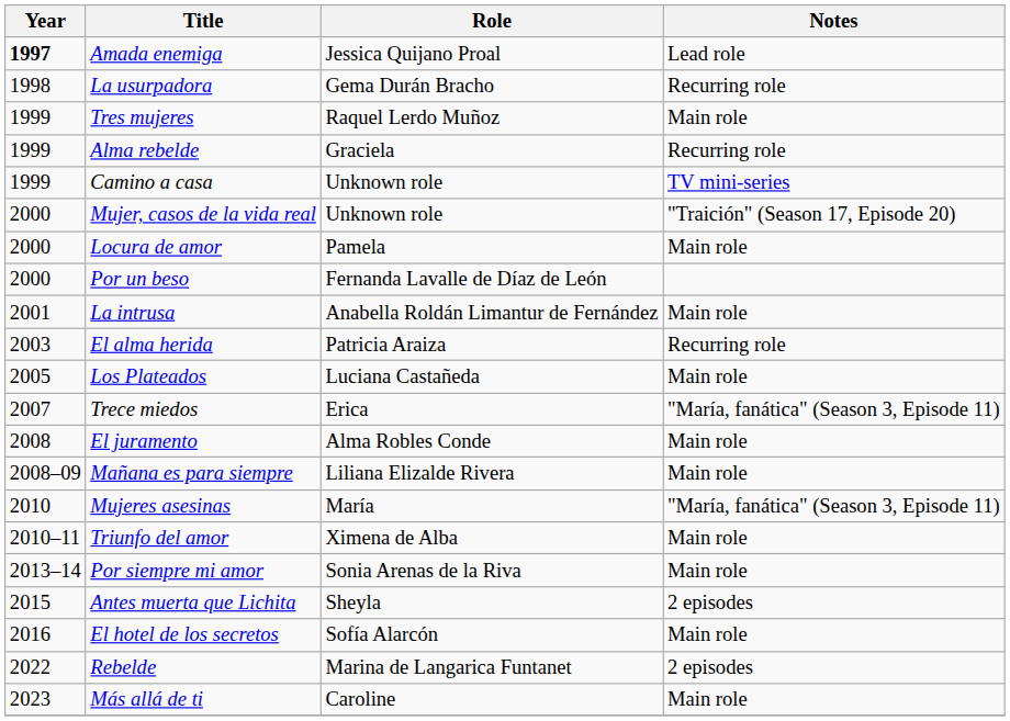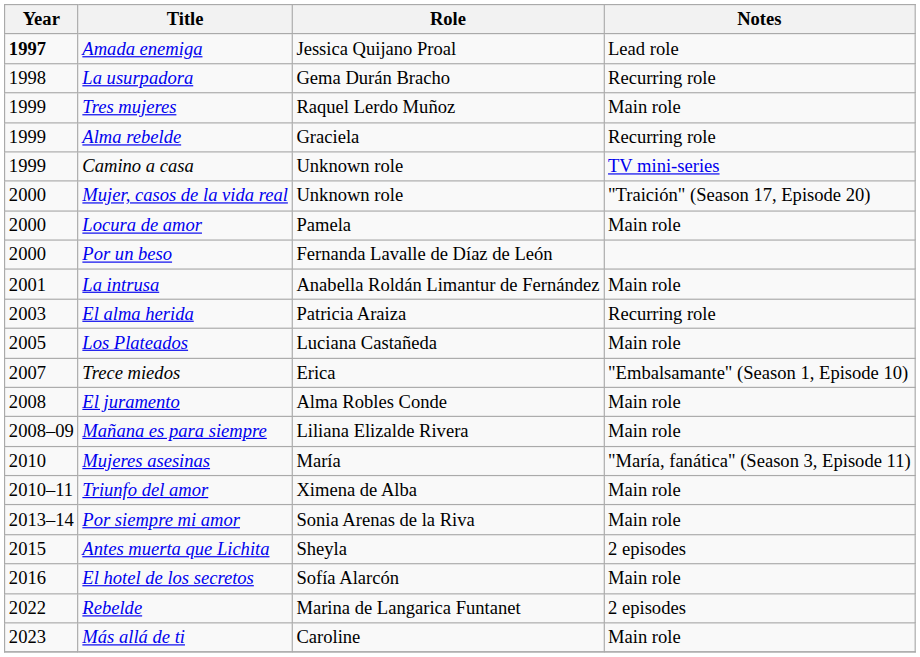Trece miedos | Notes: "María, fanática" (Season 3, Episode 11) -> "Embalsamante" (Season 1, Episode 10)
